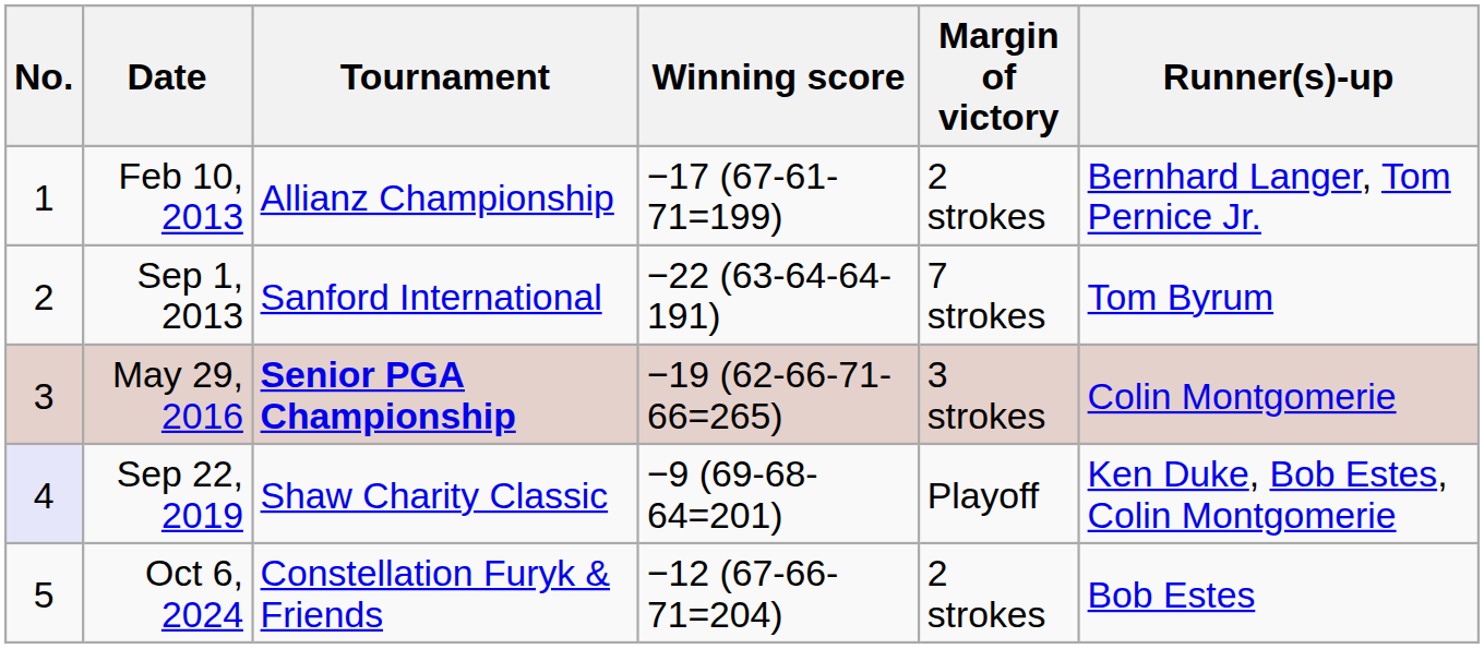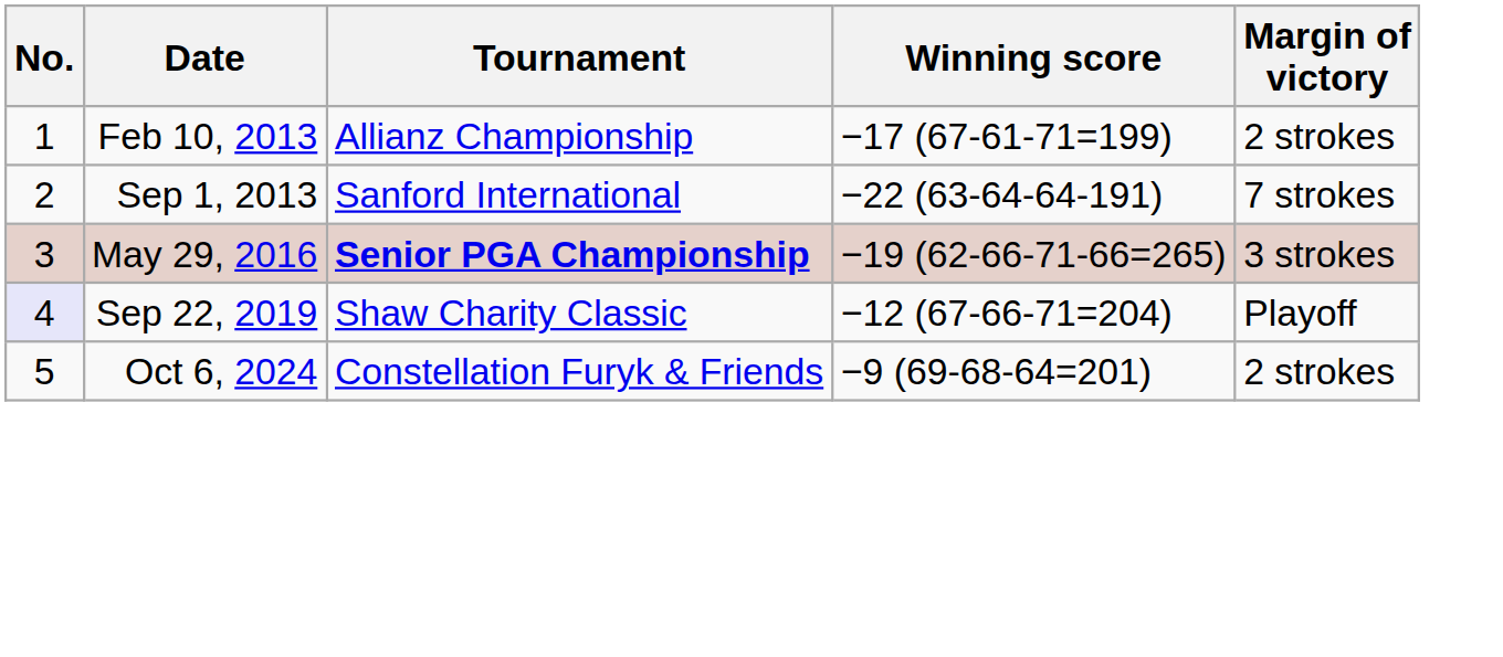- column: Runner(s)-up | Bernhard Langer, Tom Pernice Jr. | Tom Byrum | Colin Montgomerie | Ken Duke, Bob Estes, Colin Montgomerie | Bob Estes
Sep 22, 2019 | Winning score: −9 (69-68-64=201) -> −12 (67-66-71=204)
Oct 6, 2024 | Winning score: −12 (67-66-71=204) -> −9 (69-68-64=201)
